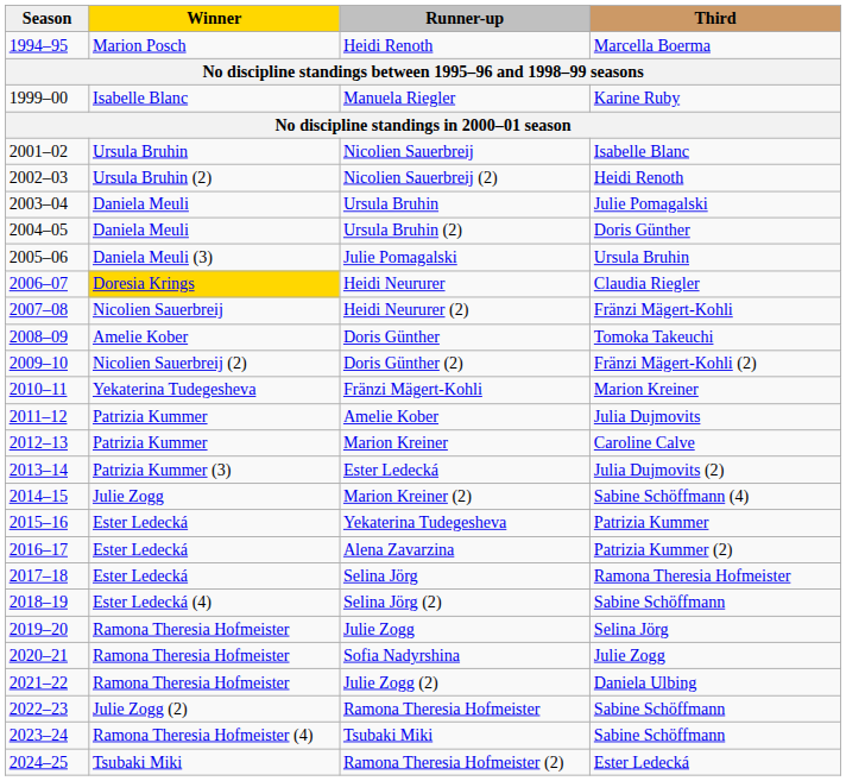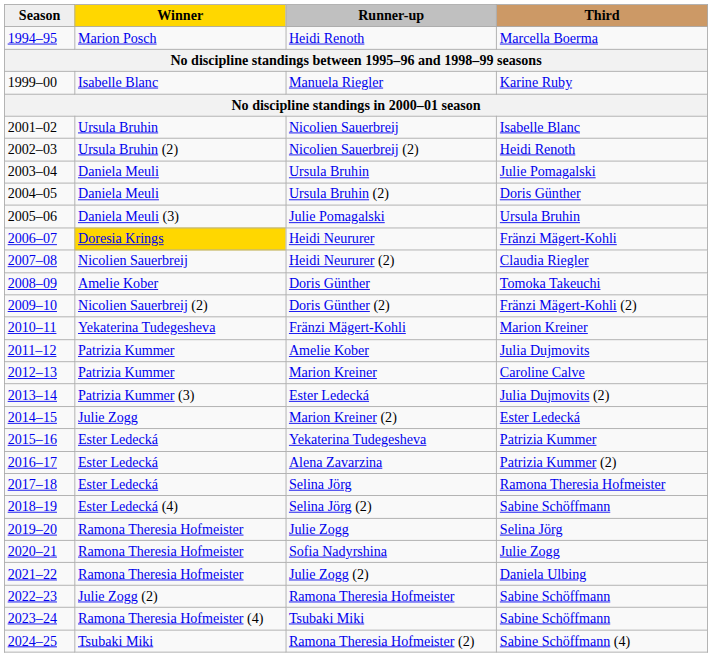Heidi Neururer | Third: Claudia Riegler -> Fränzi Mägert-Kohli
Heidi Neururer (2) | Third: Fränzi Mägert-Kohli -> Claudia Riegler
Marion Kreiner (2) | Third: Sabine Schöffmann (4) -> Ester Ledecká
Ramona Theresia Hofmeister (2) | Third: Ester Ledecká -> Sabine Schöffmann (4)
